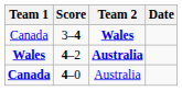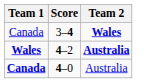- column: Date
